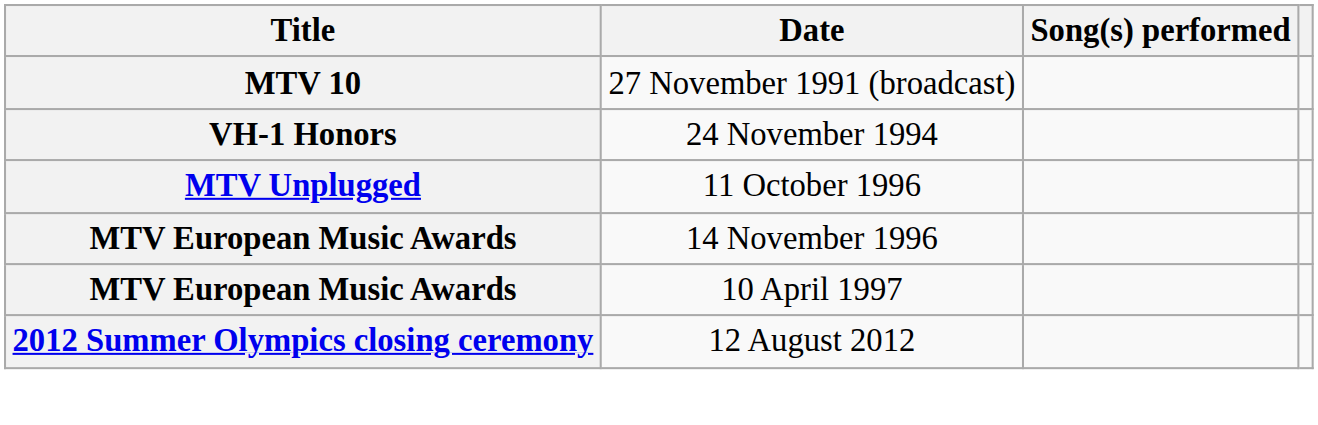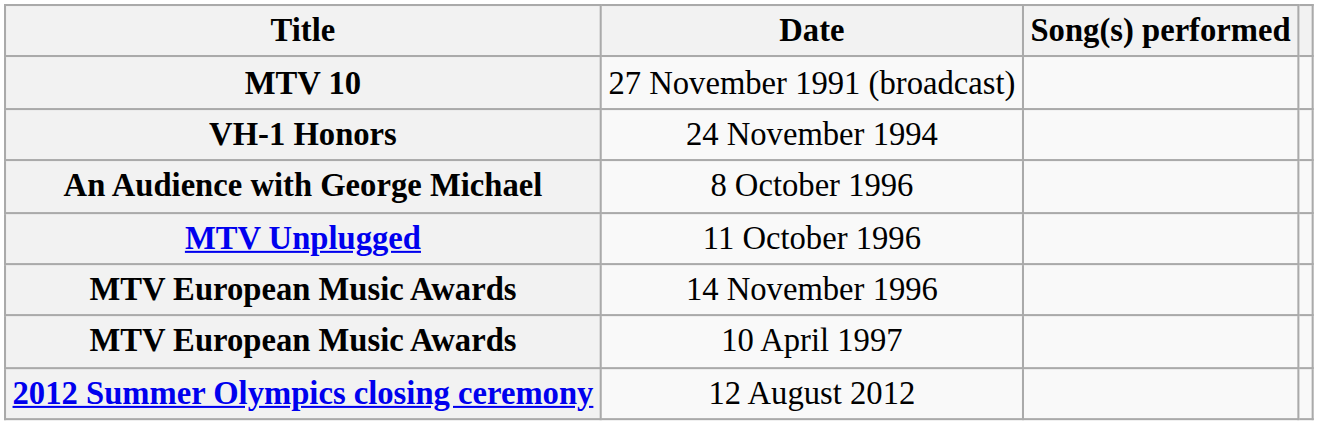+ row: An Audience with George Michael | 8 October 1996
